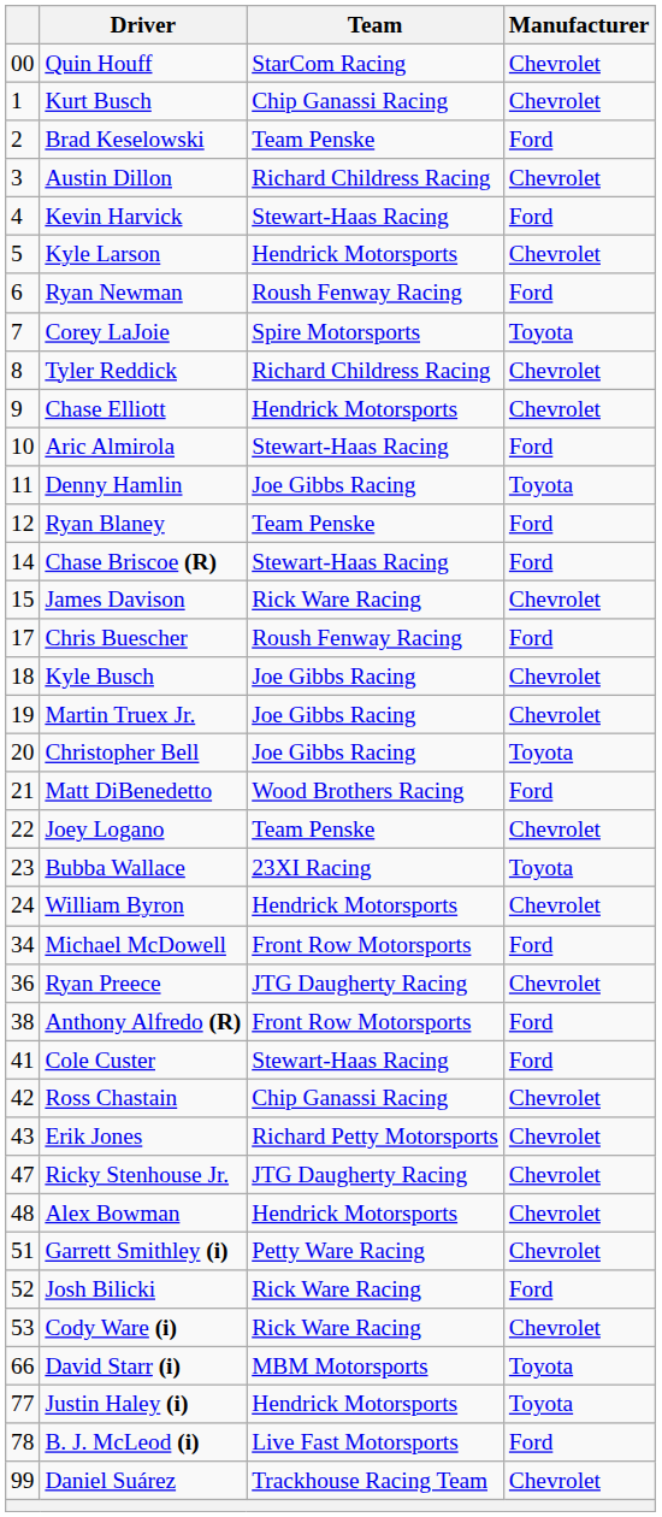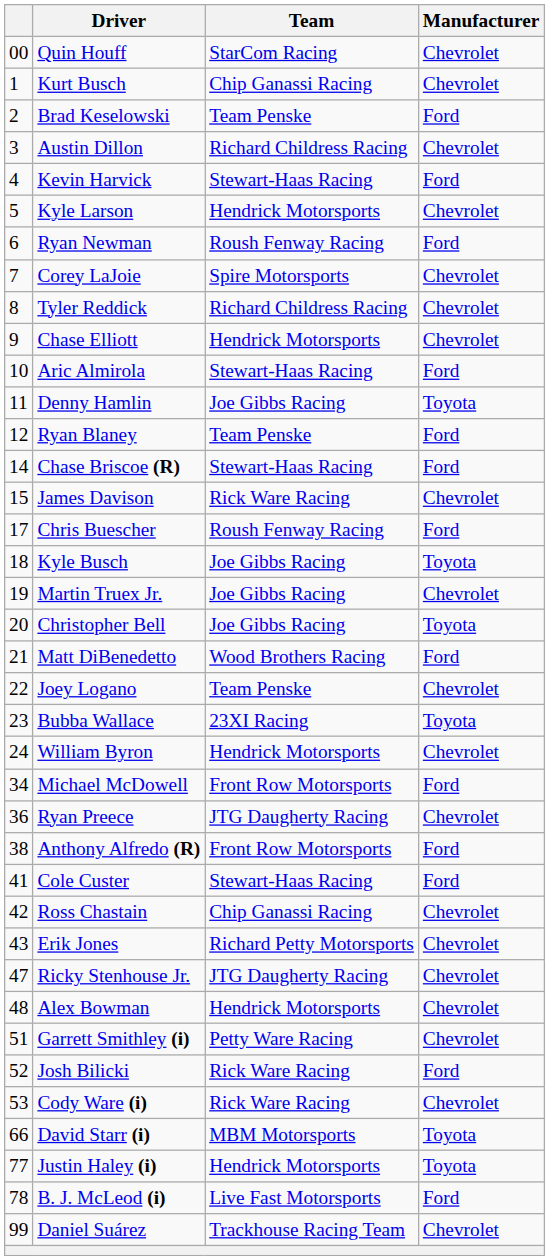Corey LaJoie | Manufacturer: Toyota -> Chevrolet
Kyle Busch | Manufacturer: Chevrolet -> Toyota
